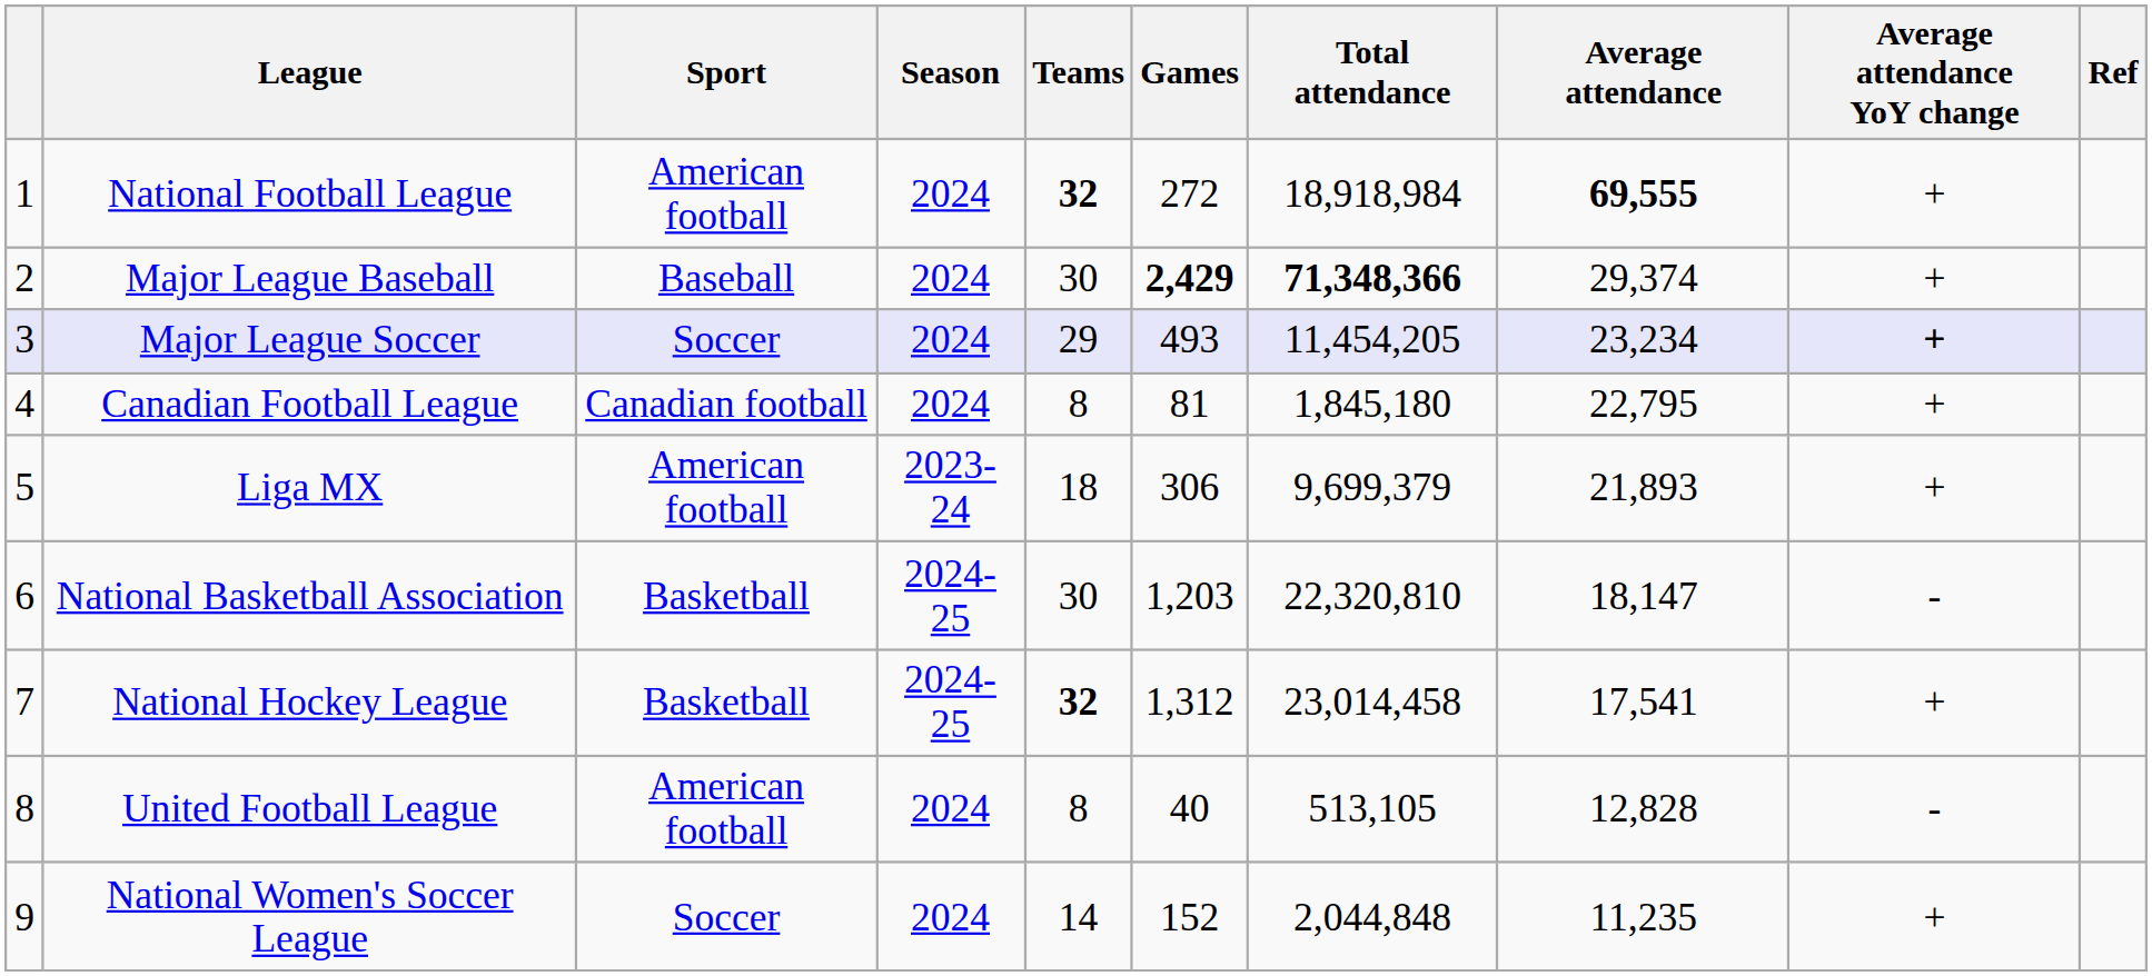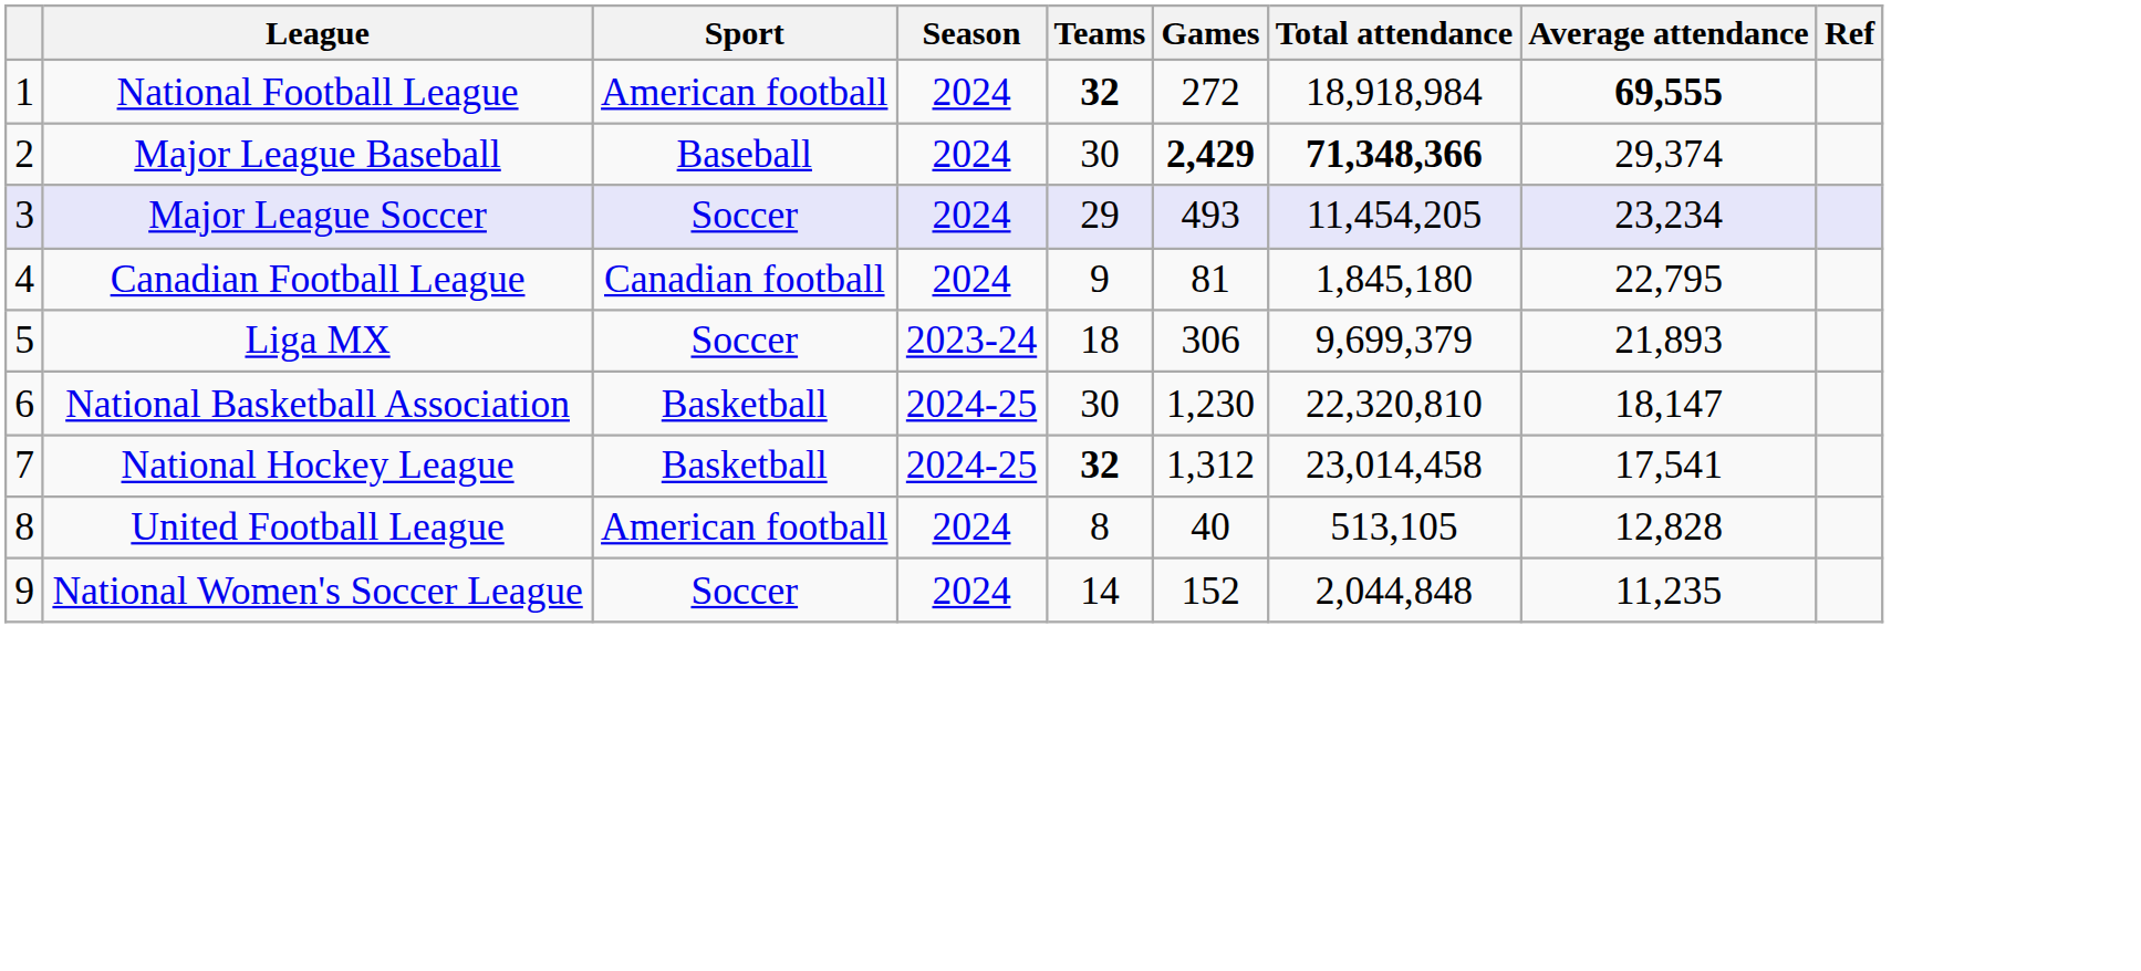- column: Average attendance YoY change | + | + | + | + | + | - | + | - | +
Canadian Football League | Teams: 8 -> 9
Liga MX | Sport: American football -> Soccer
National Basketball Association | Games: 1,203 -> 1,230
